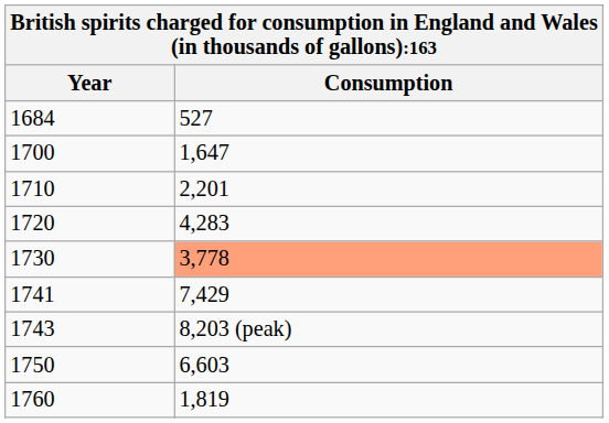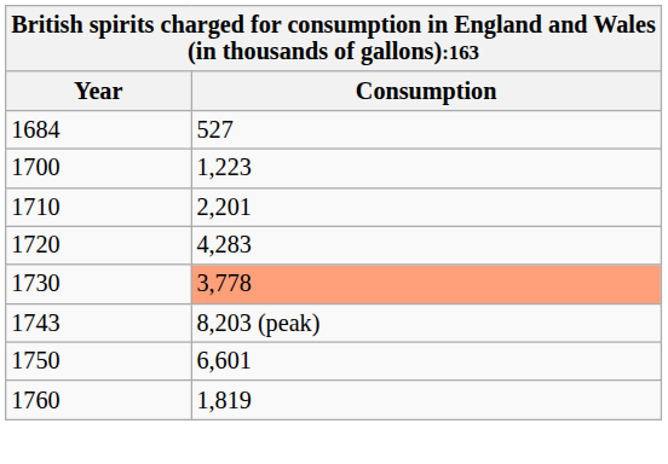1700 | Consumption: 1,647 -> 1,223
- row: 1741 | 7,429
1750 | Consumption: 6,603 -> 6,601
